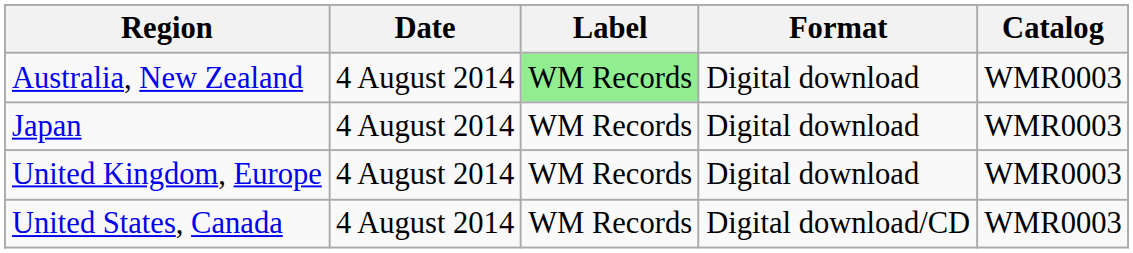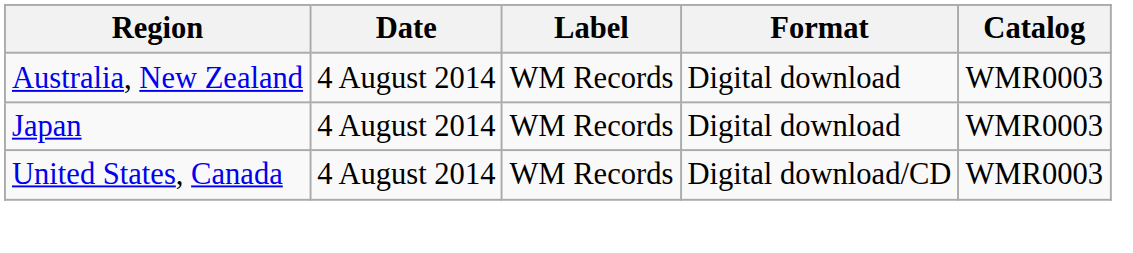Australia, New Zealand | Label: lightgreen background -> no background
- row: United Kingdom, Europe | 4 August 2014 | WM Records | Digital download | WMR0003
